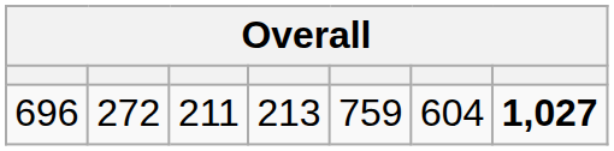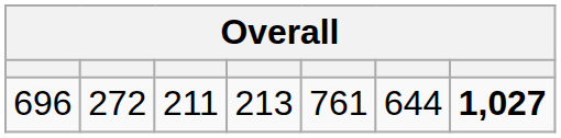696 | column 5: 759 -> 761
696 | column 6: 604 -> 644
